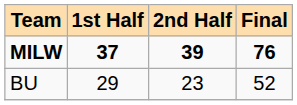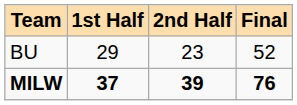rows swapped: MILW <-> BU
